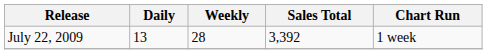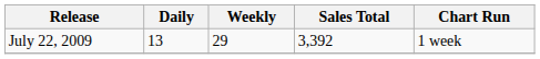July 22, 2009 | Weekly: 28 -> 29
